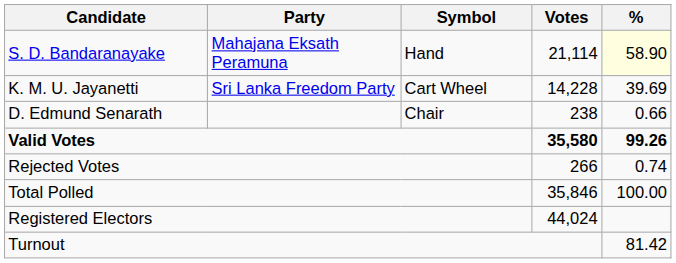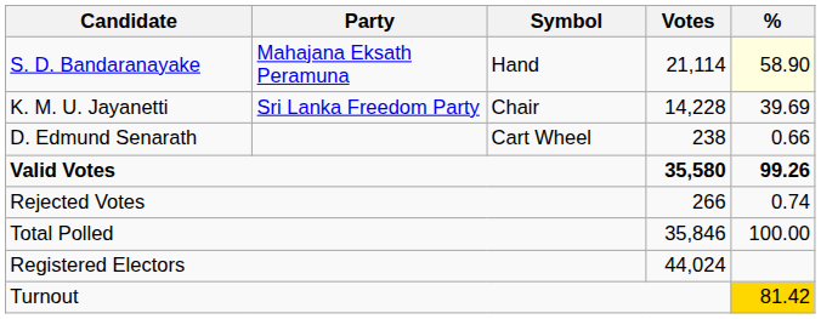K. M. U. Jayanetti | Symbol: Cart Wheel -> Chair
D. Edmund Senarath | Symbol: Chair -> Cart Wheel
Turnout | %: no background -> gold background
